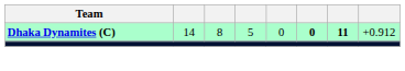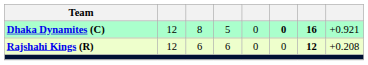Dhaka Dynamites (C) | column 2: 14 -> 12
Dhaka Dynamites (C) | column 7: 11 -> 16
Dhaka Dynamites (C) | column 8: +0.912 -> +0.921
+ row: Rajshahi Kings (R) | 12 | 6 | 6 | 0 | 0 | 12 | +0.208
